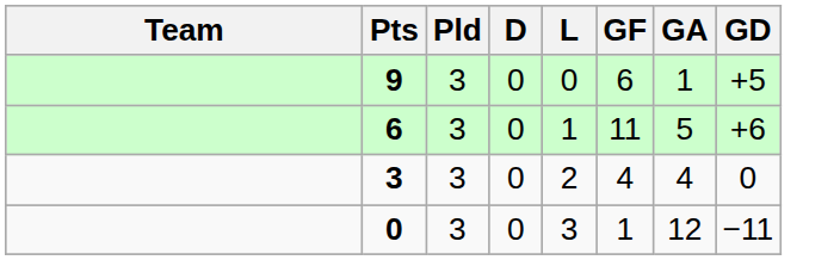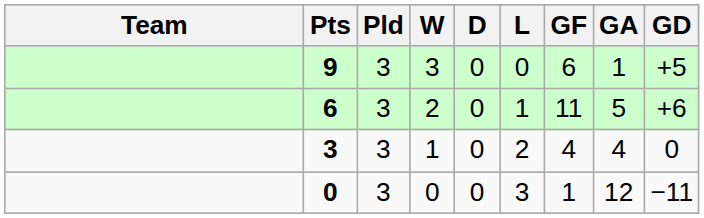+ column: W | 3 | 2 | 1 | 0
